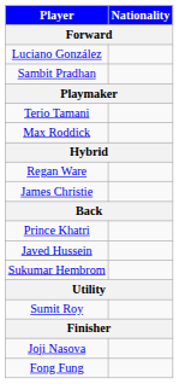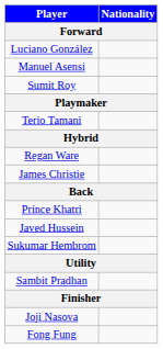+ row: Manuel Asensi
rows swapped: Sambit Pradhan <-> Sumit Roy
- row: Max Roddick
